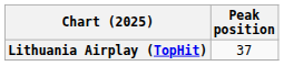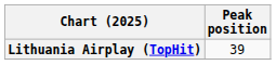Lithuania Airplay (TopHit) | Peak position: 37 -> 39
